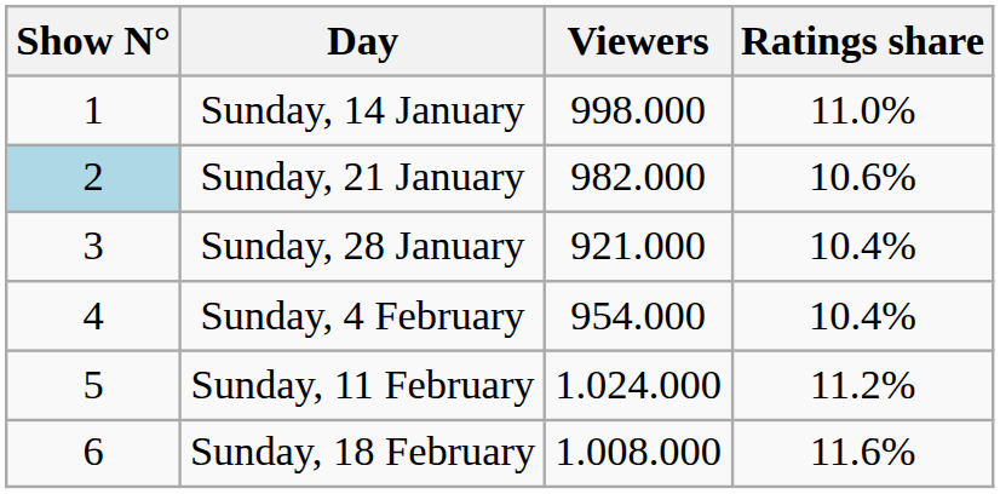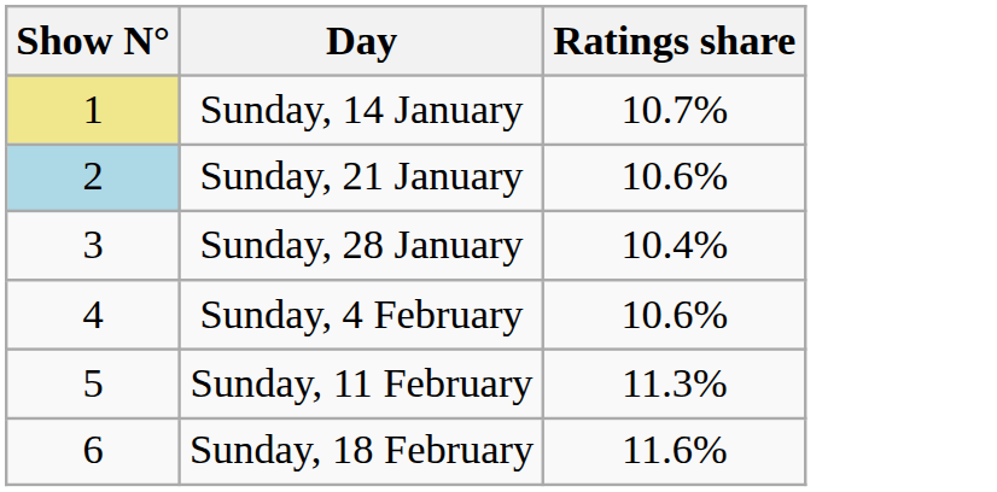- column: Viewers | 998.000 | 982.000 | 921.000 | 954.000 | 1.024.000 | 1.008.000
Sunday, 14 January | Show N°: no background -> khaki background
Sunday, 14 January | Ratings share: 11.0% -> 10.7%
Sunday, 4 February | Ratings share: 10.4% -> 10.6%
Sunday, 11 February | Ratings share: 11.2% -> 11.3%
